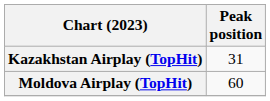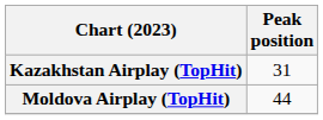Moldova Airplay (TopHit) | Peak position: 60 -> 44
